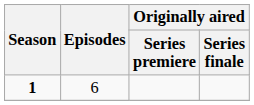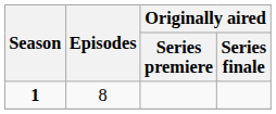1 | Episodes: 6 -> 8
